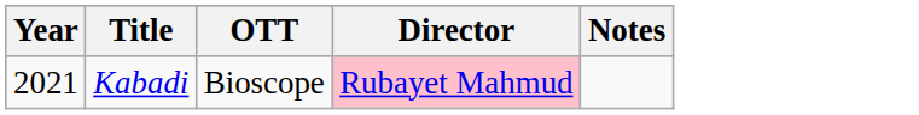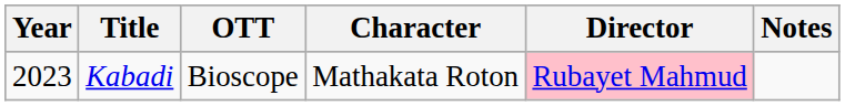+ column: Character | Mathakata Roton
Kabadi | Year: 2021 -> 2023
